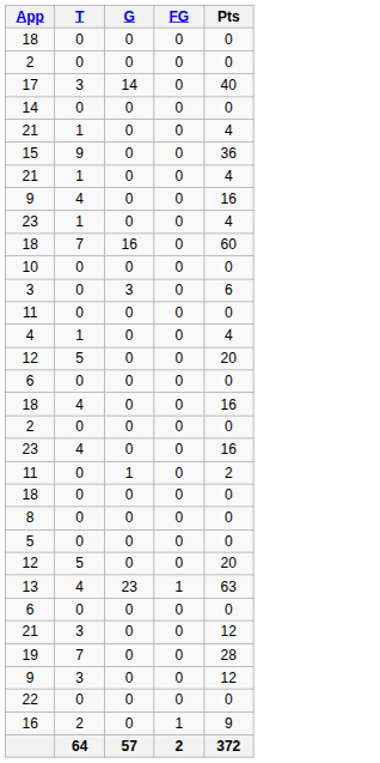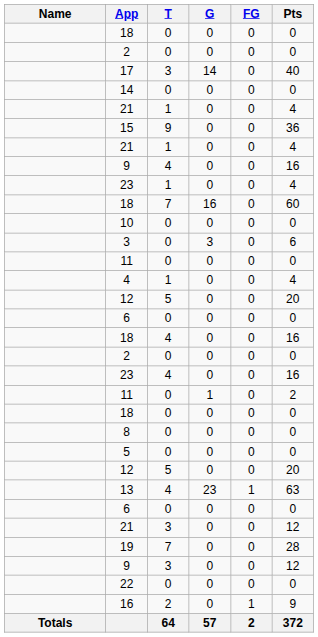+ column: Name | Totals
